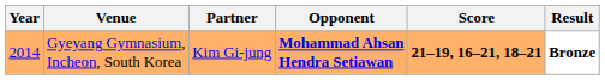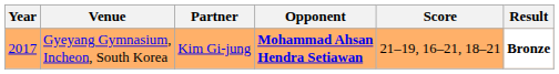Gyeyang Gymnasium, Incheon, South Korea | Year: 2014 -> 2017
Gyeyang Gymnasium, Incheon, South Korea | Score: bold -> normal
